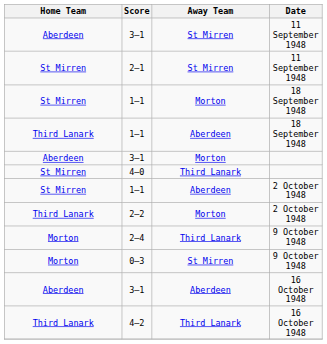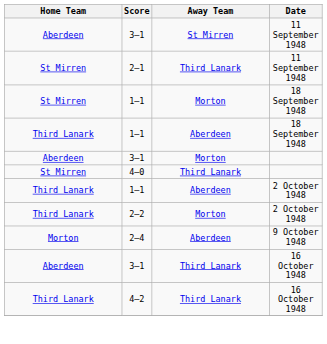2–1 | Away Team: St Mirren -> Third Lanark
1–1 / 2 October 1948 | Home Team: St Mirren -> Third Lanark
2–4 | Away Team: Third Lanark -> Aberdeen
- row: Morton | 0–3 | St Mirren | 9 October 1948
3–1 / 16 October 1948 | Away Team: Aberdeen -> Third Lanark
